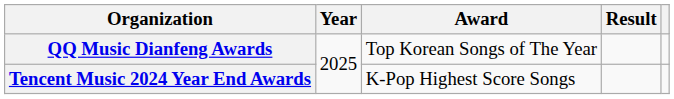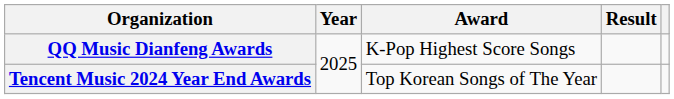QQ Music Dianfeng Awards | Award: Top Korean Songs of The Year -> K-Pop Highest Score Songs
Tencent Music 2024 Year End Awards | Award: K-Pop Highest Score Songs -> Top Korean Songs of The Year
